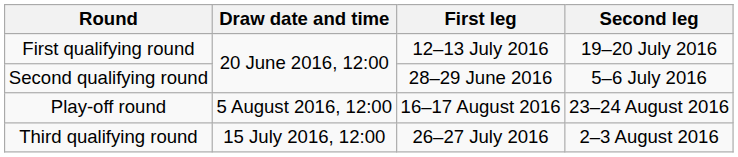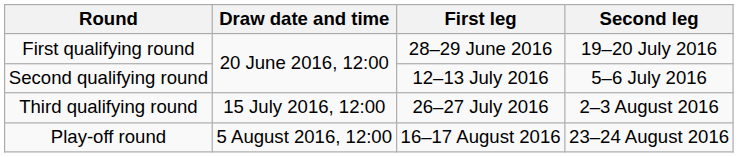First qualifying round | First leg: 12–13 July 2016 -> 28–29 June 2016
Second qualifying round | First leg: 28–29 June 2016 -> 12–13 July 2016
rows swapped: Third qualifying round <-> Play-off round
